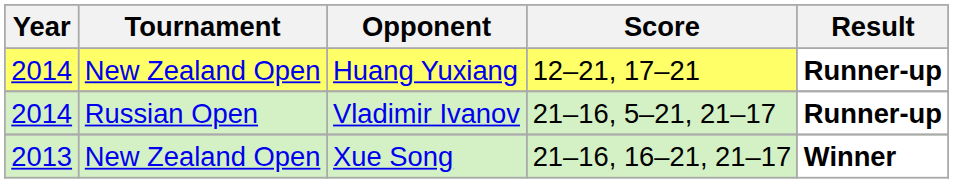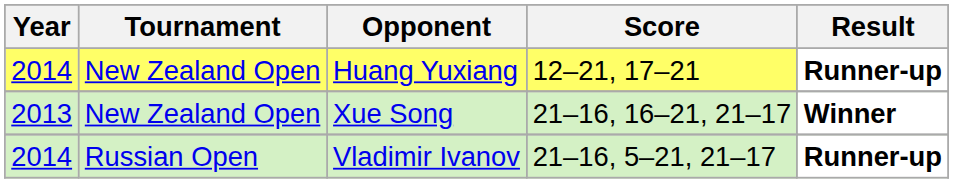rows swapped: Vladimir Ivanov <-> Xue Song
